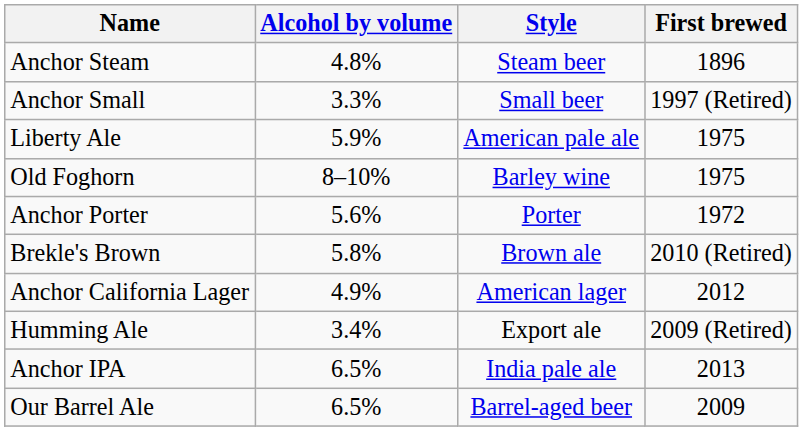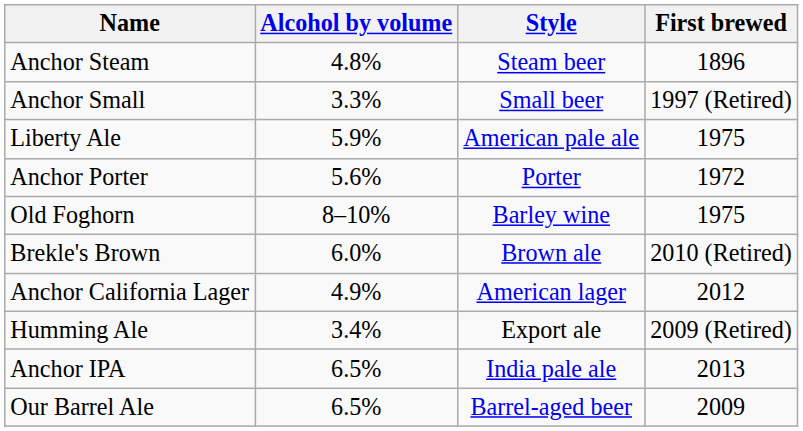rows swapped: Anchor Porter <-> Old Foghorn
Brekle's Brown | Alcohol by volume: 5.8% -> 6.0%
